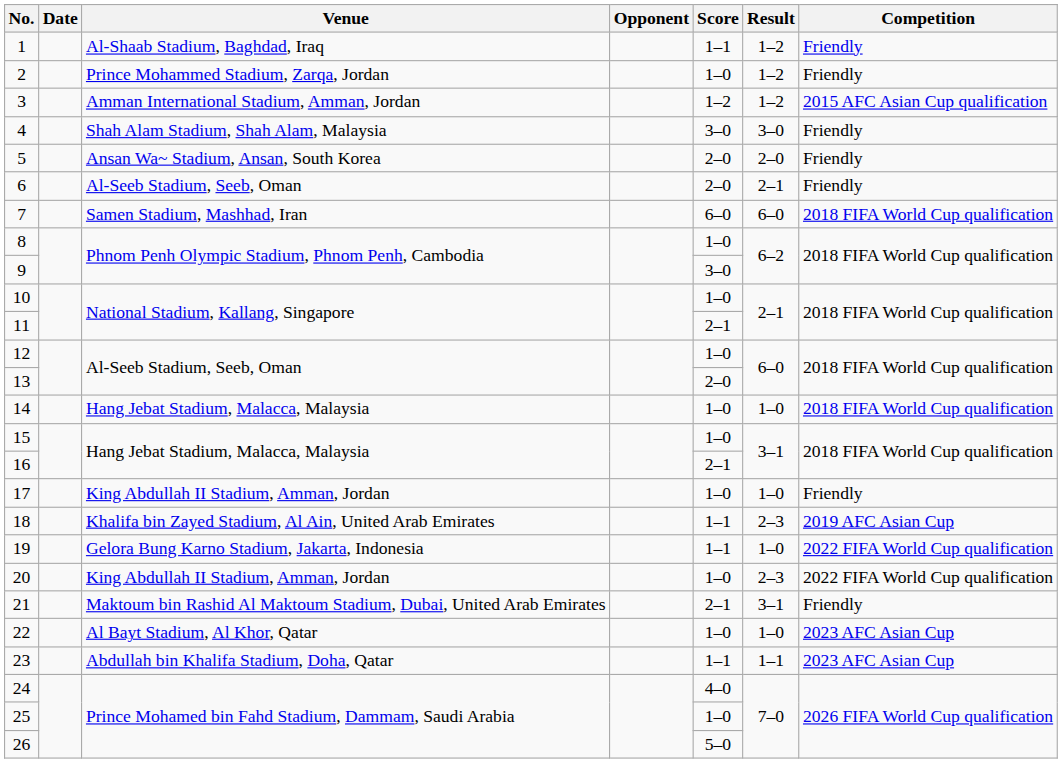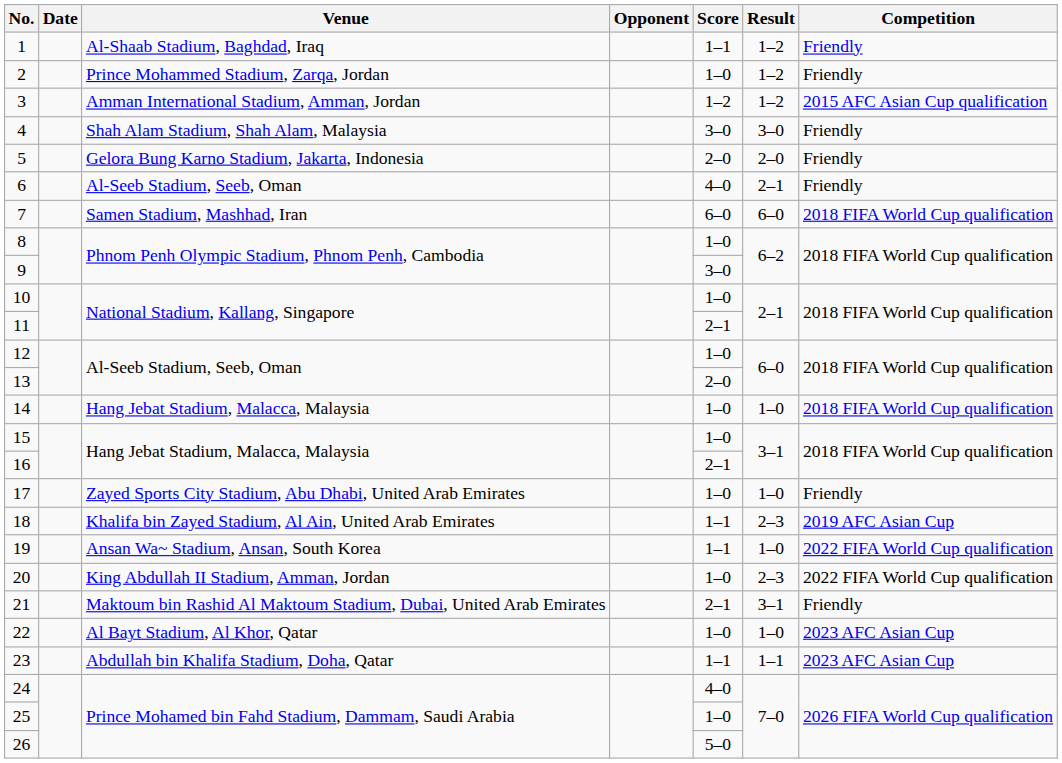5 | Venue: Ansan Wa~ Stadium, Ansan, South Korea -> Gelora Bung Karno Stadium, Jakarta, Indonesia
6 | Score: 2–0 -> 4–0
17 | Venue: King Abdullah II Stadium, Amman, Jordan -> Zayed Sports City Stadium, Abu Dhabi, United Arab Emirates
19 | Venue: Gelora Bung Karno Stadium, Jakarta, Indonesia -> Ansan Wa~ Stadium, Ansan, South Korea
